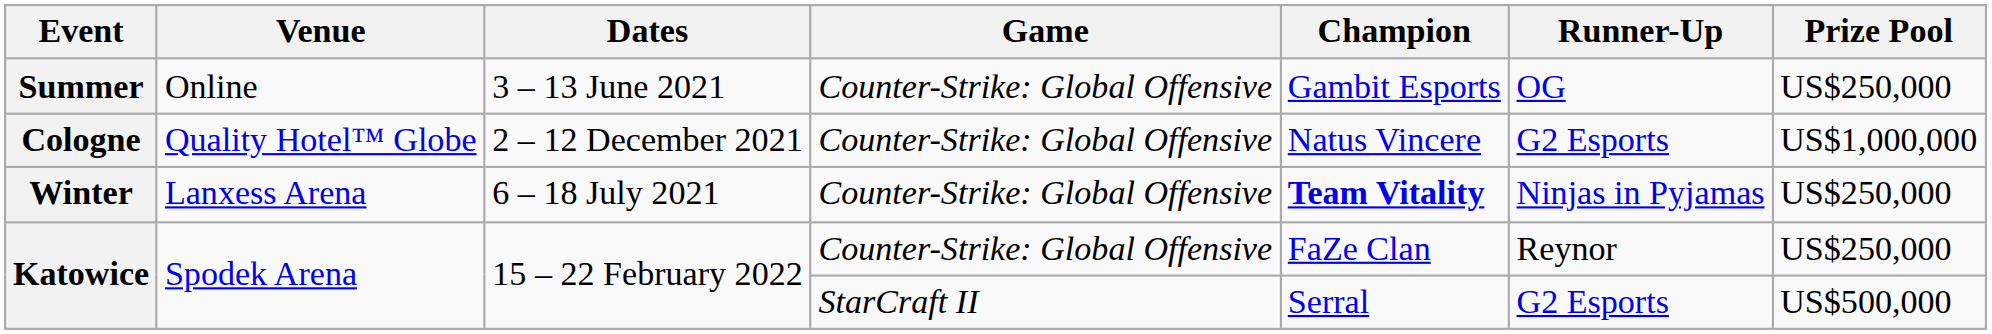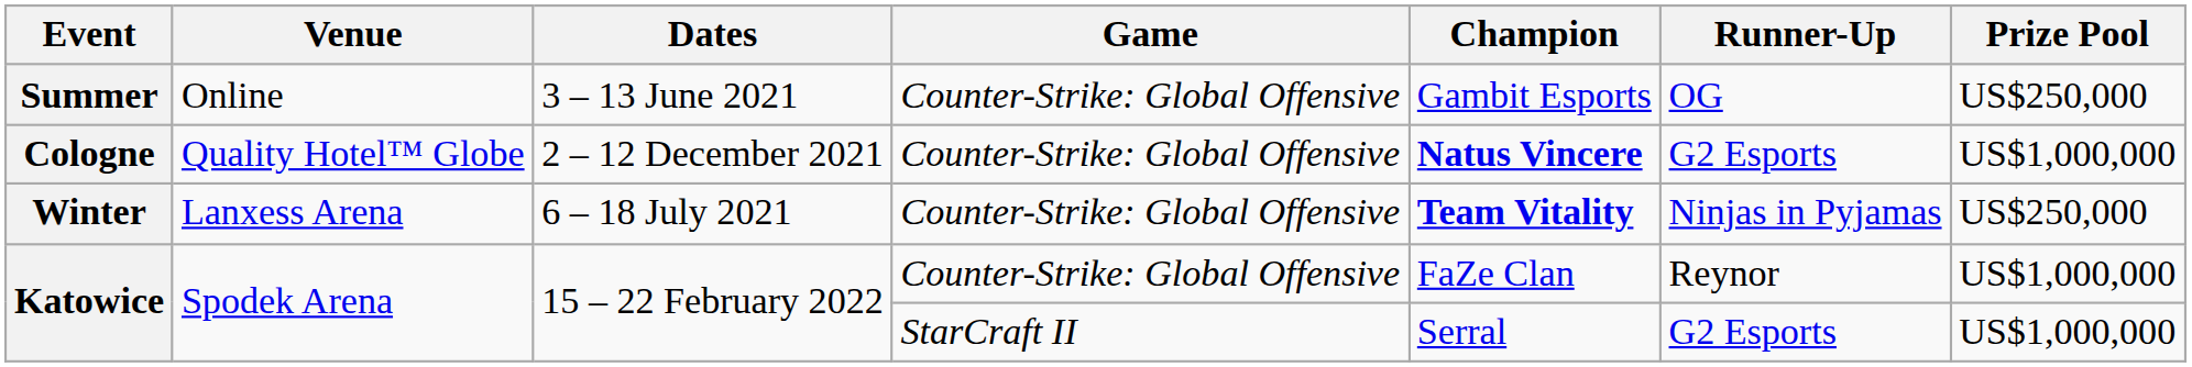Cologne | Champion: normal -> bold
Katowice / Counter-Strike: Global Offensive | Prize Pool: US$250,000 -> US$1,000,000
Katowice / StarCraft II | Prize Pool: US$500,000 -> US$1,000,000
